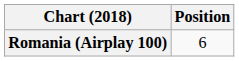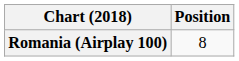Romania (Airplay 100) | Position: 6 -> 8
